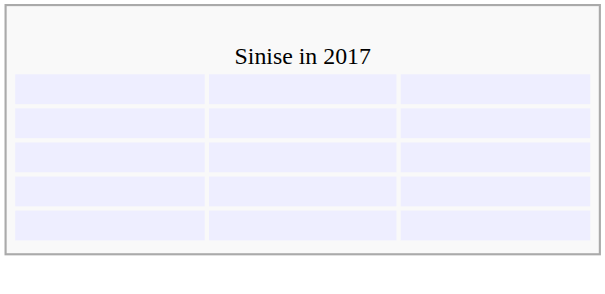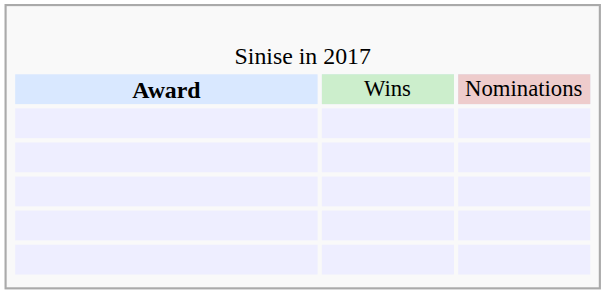+ row: Award | Wins | Nominations
